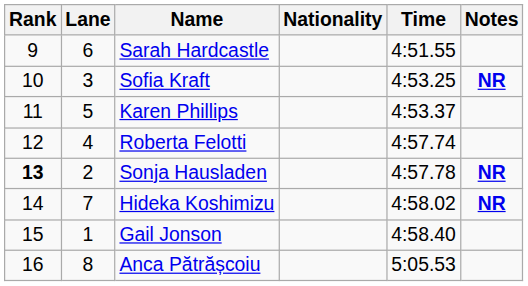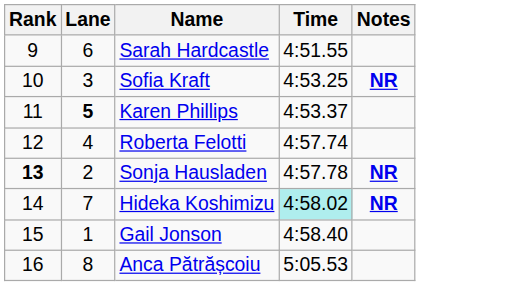- column: Nationality
Karen Phillips | Lane: normal -> bold
Hideka Koshimizu | Time: no background -> paleturquoise background
